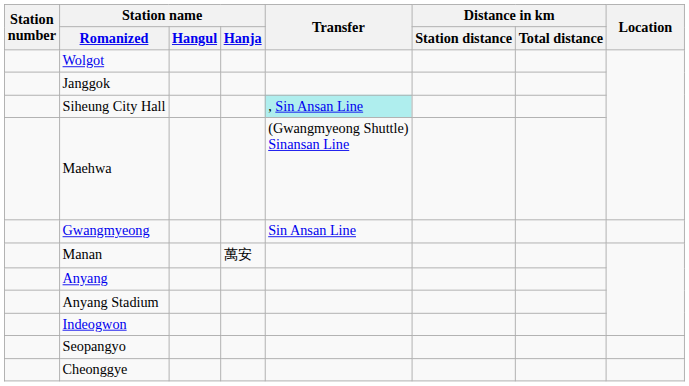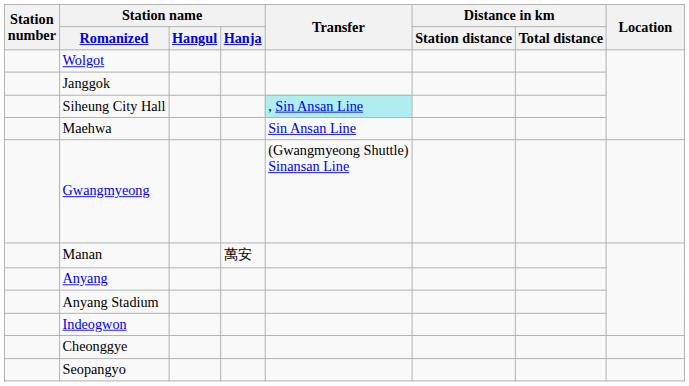Maehwa | Transfer: (Gwangmyeong Shuttle) Sinansan Line -> Sin Ansan Line
Gwangmyeong | Transfer: Sin Ansan Line -> (Gwangmyeong Shuttle) Sinansan Line
rows swapped: Cheonggye <-> Seopangyo
